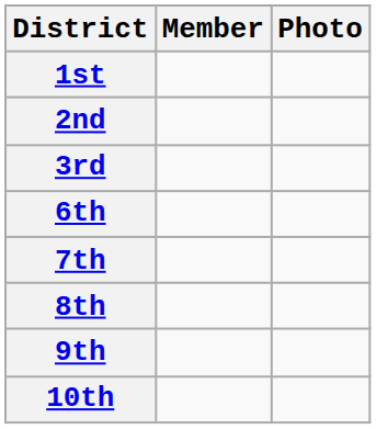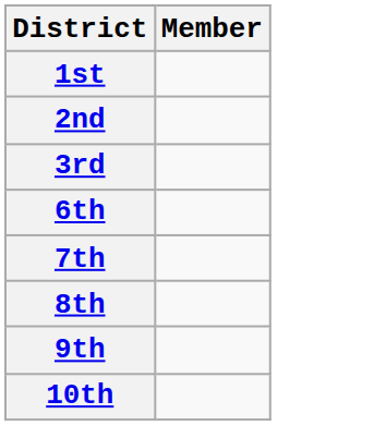- column: Photo
